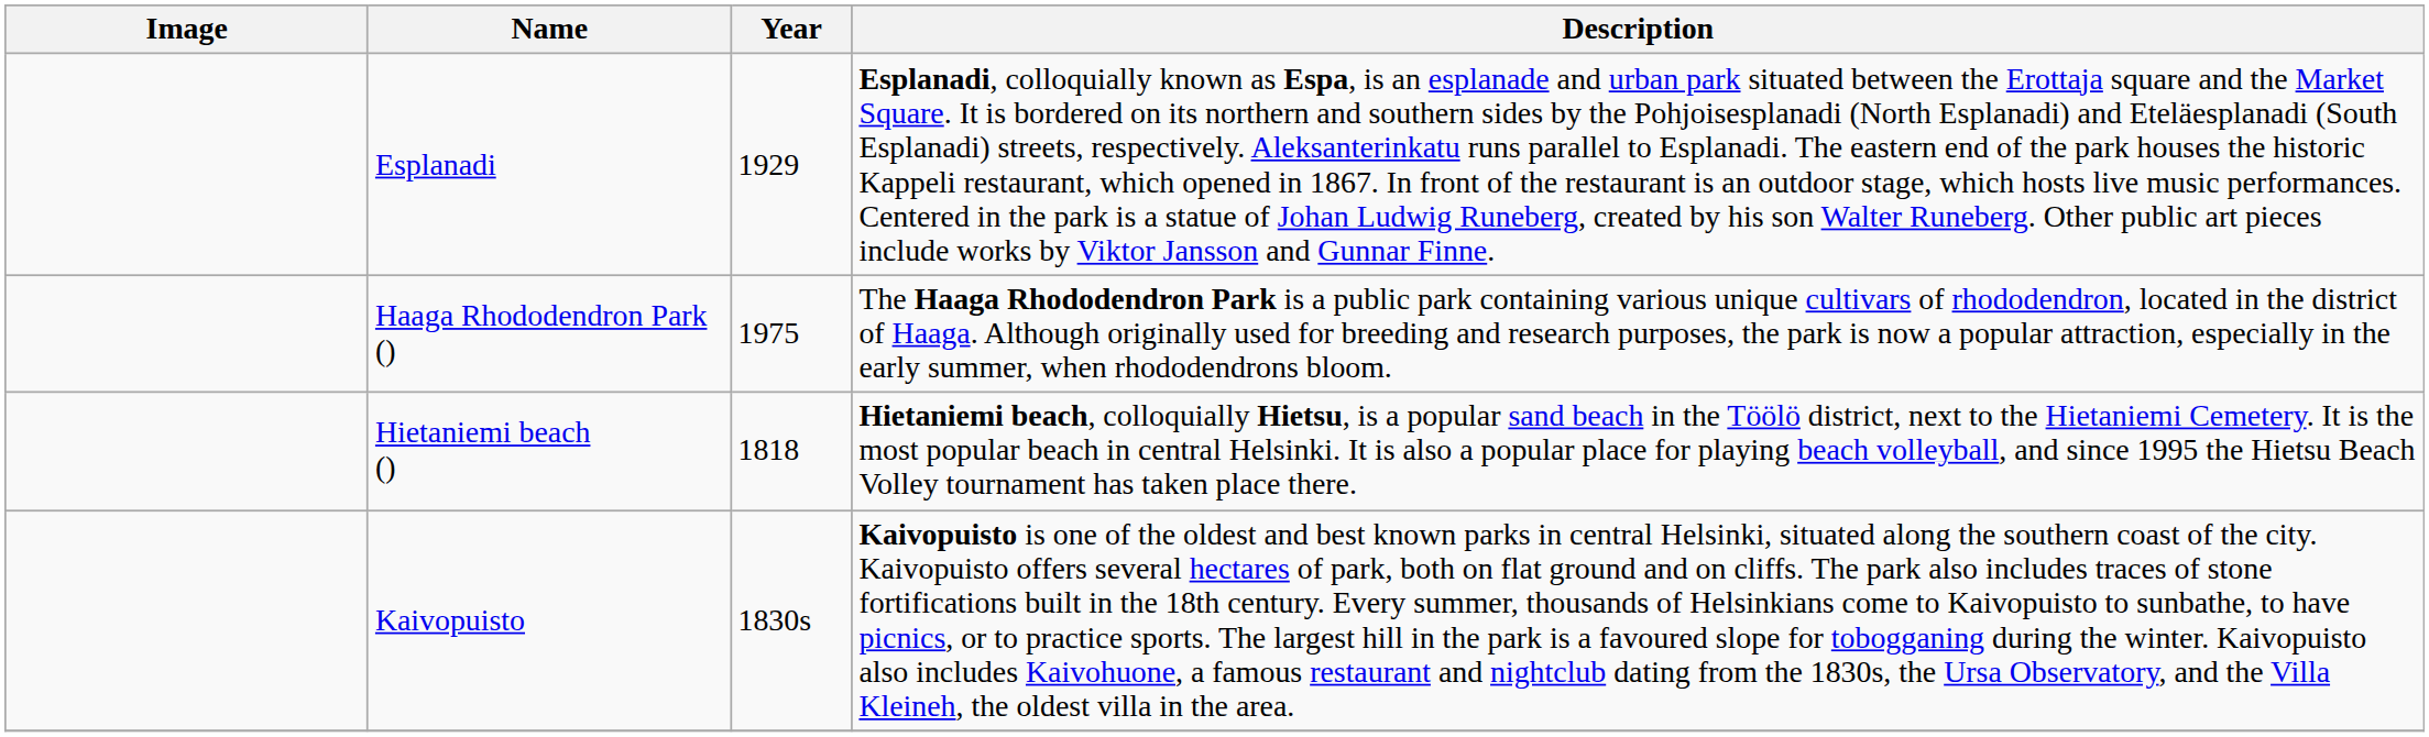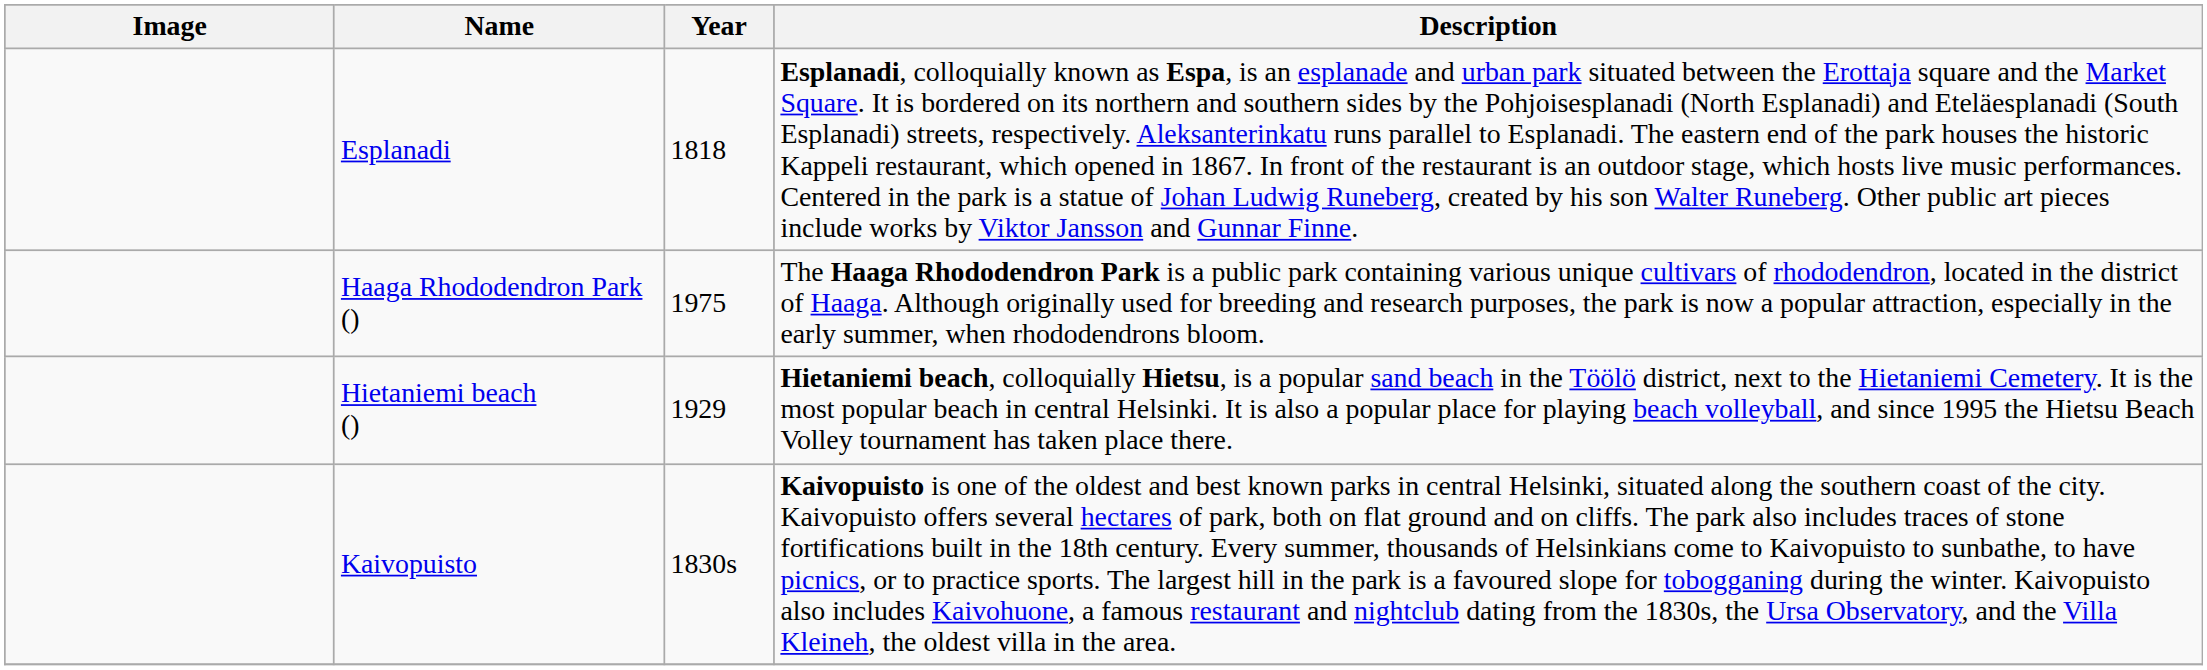Esplanadi | Year: 1929 -> 1818
Hietaniemi beach () | Year: 1818 -> 1929
